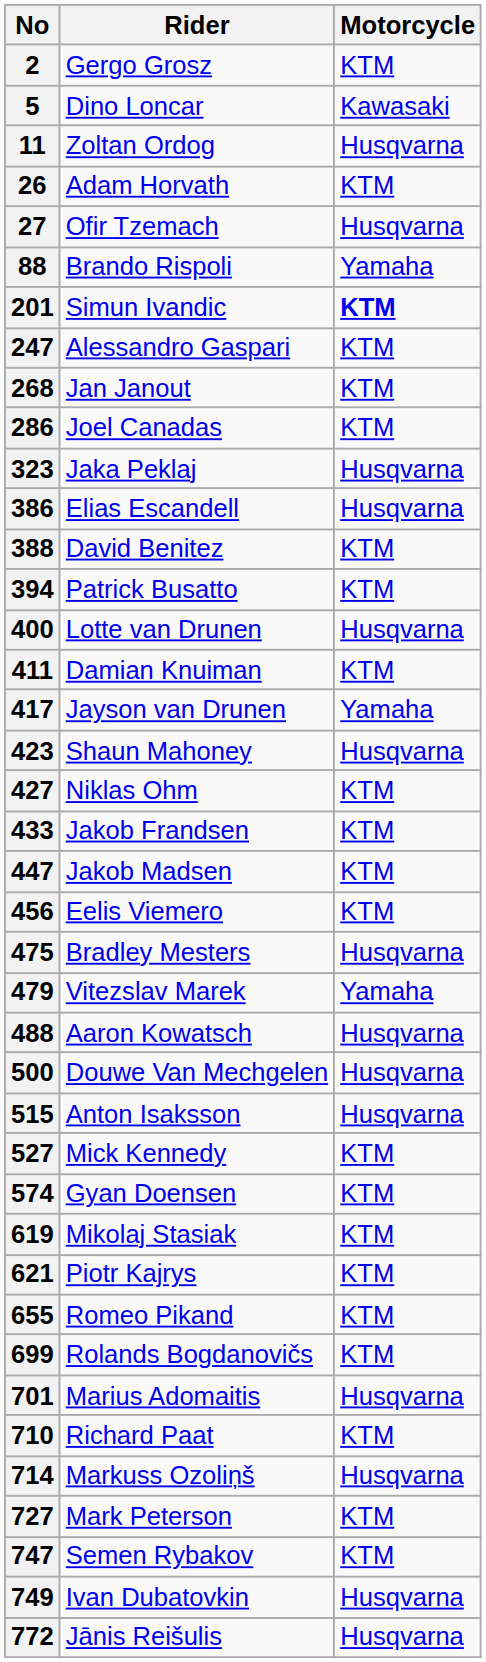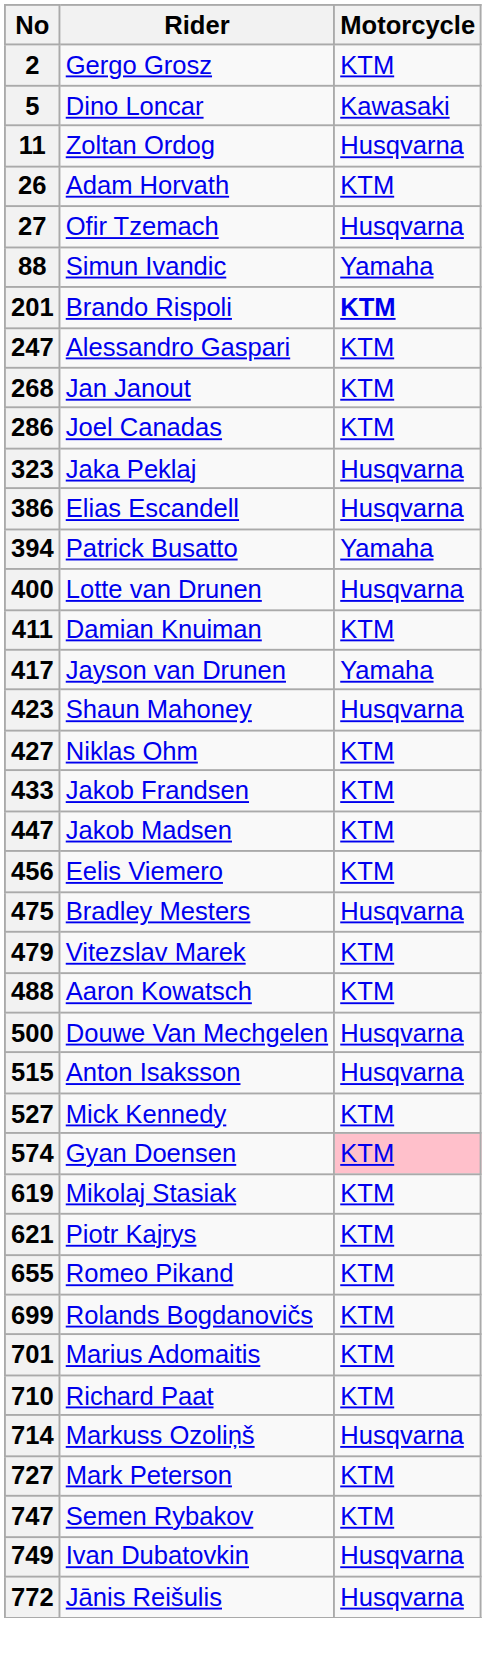88 | Rider: Brando Rispoli -> Simun Ivandic
201 | Rider: Simun Ivandic -> Brando Rispoli
- row: 388 | David Benitez | KTM
394 | Motorcycle: KTM -> Yamaha
479 | Motorcycle: Yamaha -> KTM
488 | Motorcycle: Husqvarna -> KTM
574 | Motorcycle: no background -> pink background
701 | Motorcycle: Husqvarna -> KTM
